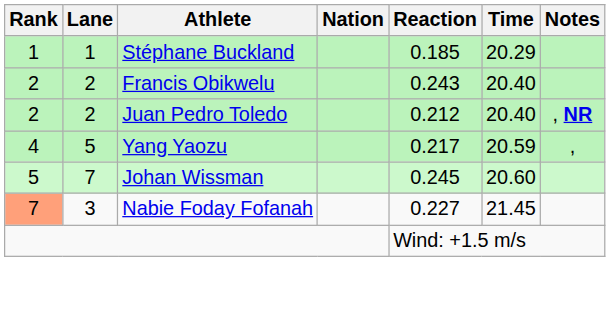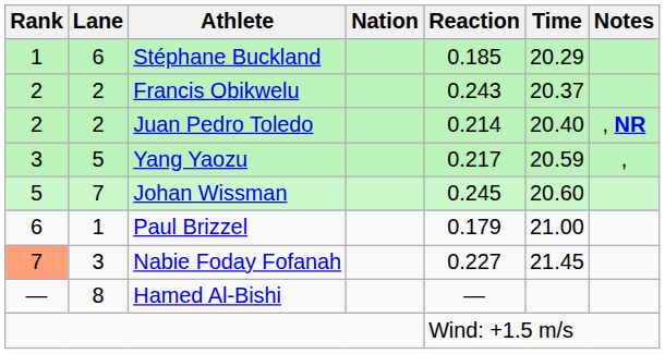Stéphane Buckland | Lane: 1 -> 6
Francis Obikwelu | Time: 20.40 -> 20.37
Juan Pedro Toledo | Reaction: 0.212 -> 0.214
Yang Yaozu | Rank: 4 -> 3
+ row: 6 | 1 | Paul Brizzel | 0.179 | 21.00
+ row: — | 8 | Hamed Al-Bishi | —
